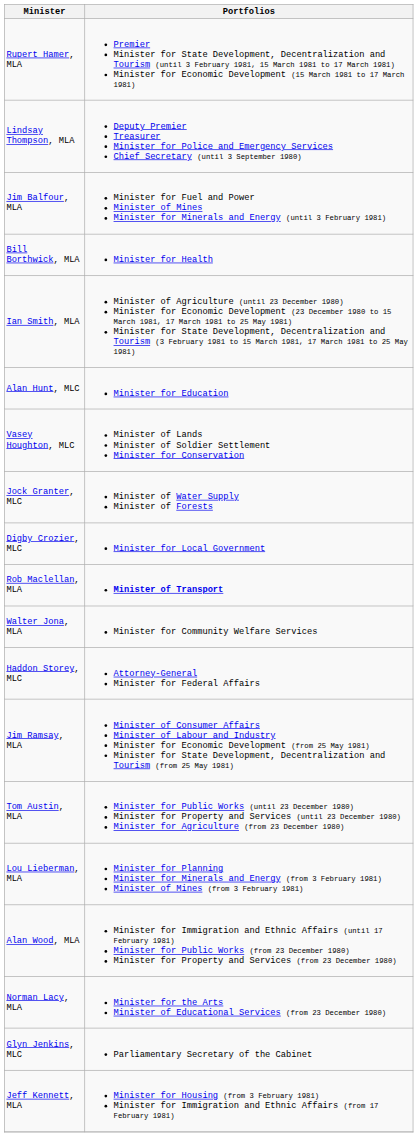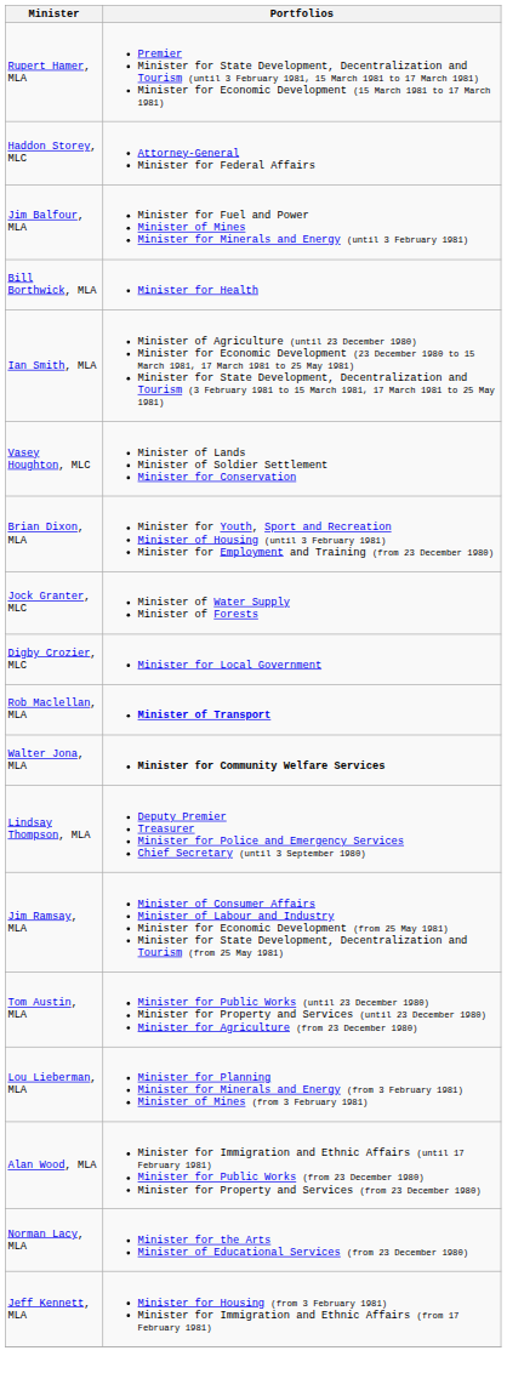rows swapped: Lindsay Thompson, MLA <-> Haddon Storey, MLC
- row: Alan Hunt, MLC | Minister for Education
+ row: Brian Dixon, MLA | Minister for Youth, Sport and Recreation Minister of Housing (until 3 February 1981) Minister for Employment and Training (from 23 December 1980)
Walter Jona, MLA | Portfolios: normal -> bold
- row: Glyn Jenkins, MLC | Parliamentary Secretary of the Cabinet
